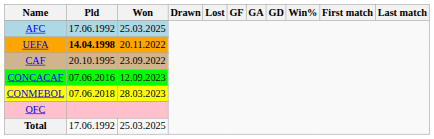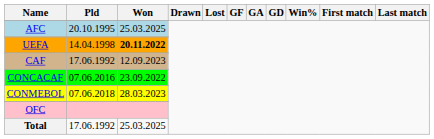AFC | Pld: 17.06.1992 -> 20.10.1995
UEFA | Pld: bold -> normal
UEFA | Won: normal -> bold
CAF | Pld: 20.10.1995 -> 17.06.1992
CAF | Won: 23.09.2022 -> 12.09.2023
CONCACAF | Won: 12.09.2023 -> 23.09.2022
